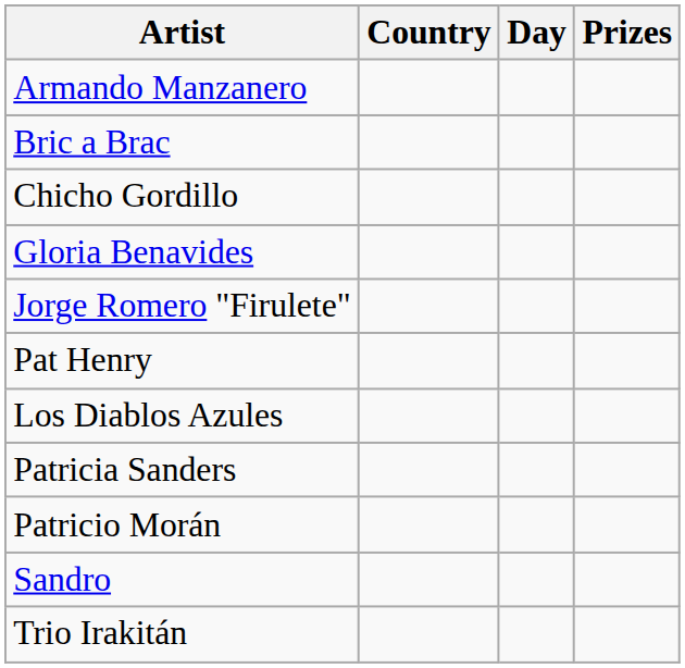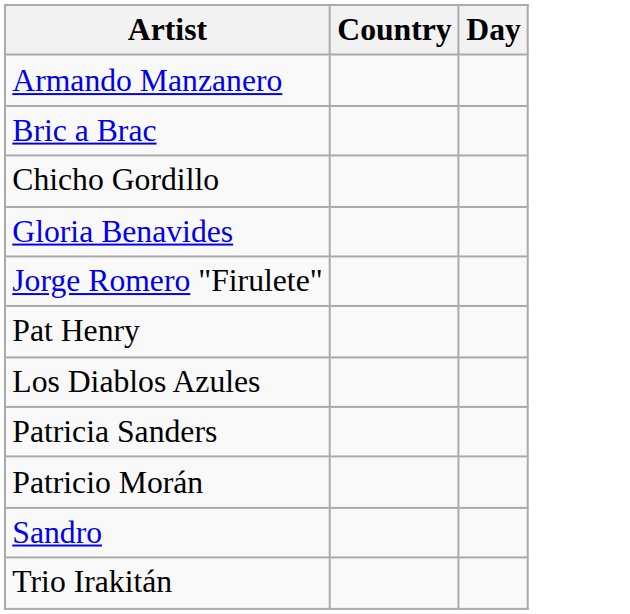- column: Prizes
